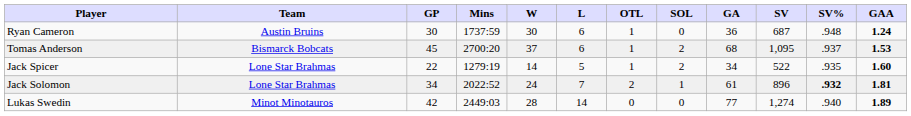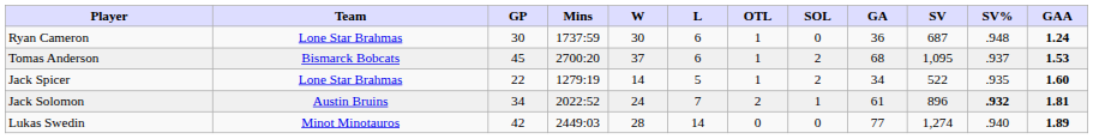Ryan Cameron | Team: Austin Bruins -> Lone Star Brahmas
Jack Solomon | Team: Lone Star Brahmas -> Austin Bruins
